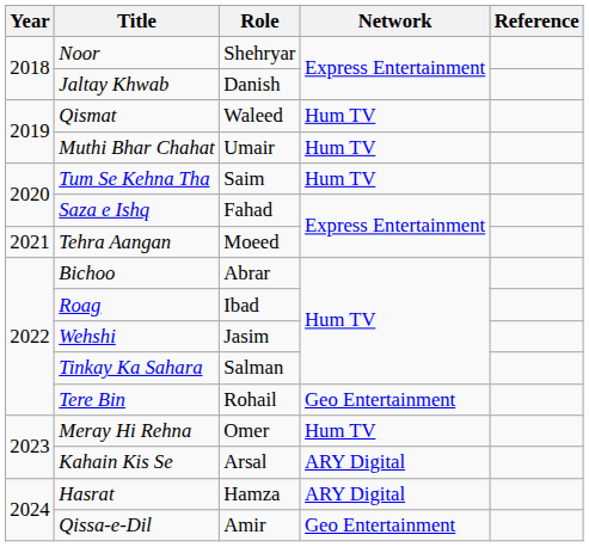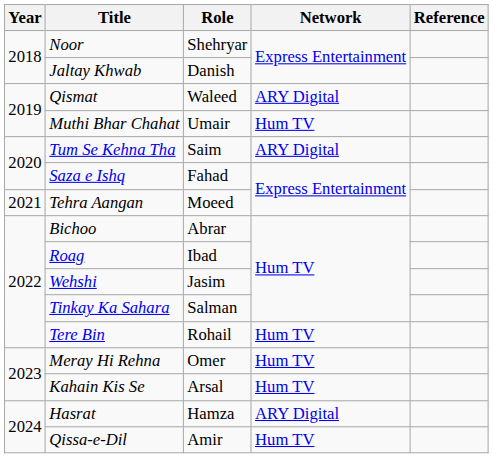Qismat | Network: Hum TV -> ARY Digital
Tum Se Kehna Tha | Network: Hum TV -> ARY Digital
Tere Bin | Network: Geo Entertainment -> Hum TV
Kahain Kis Se | Network: ARY Digital -> Hum TV
Qissa-e-Dil | Network: Geo Entertainment -> Hum TV
